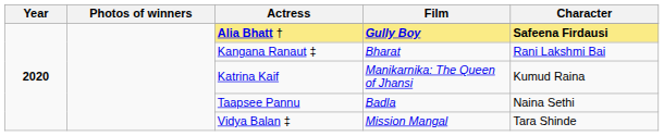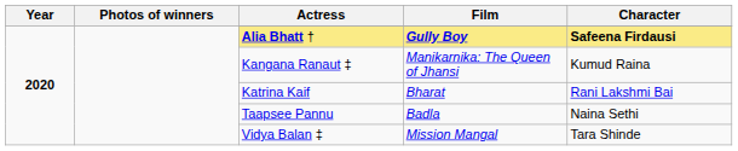Kangana Ranaut ‡ | Film: Bharat -> Manikarnika: The Queen of Jhansi
Kangana Ranaut ‡ | Character: Rani Lakshmi Bai -> Kumud Raina
Katrina Kaif | Film: Manikarnika: The Queen of Jhansi -> Bharat
Katrina Kaif | Character: Kumud Raina -> Rani Lakshmi Bai
